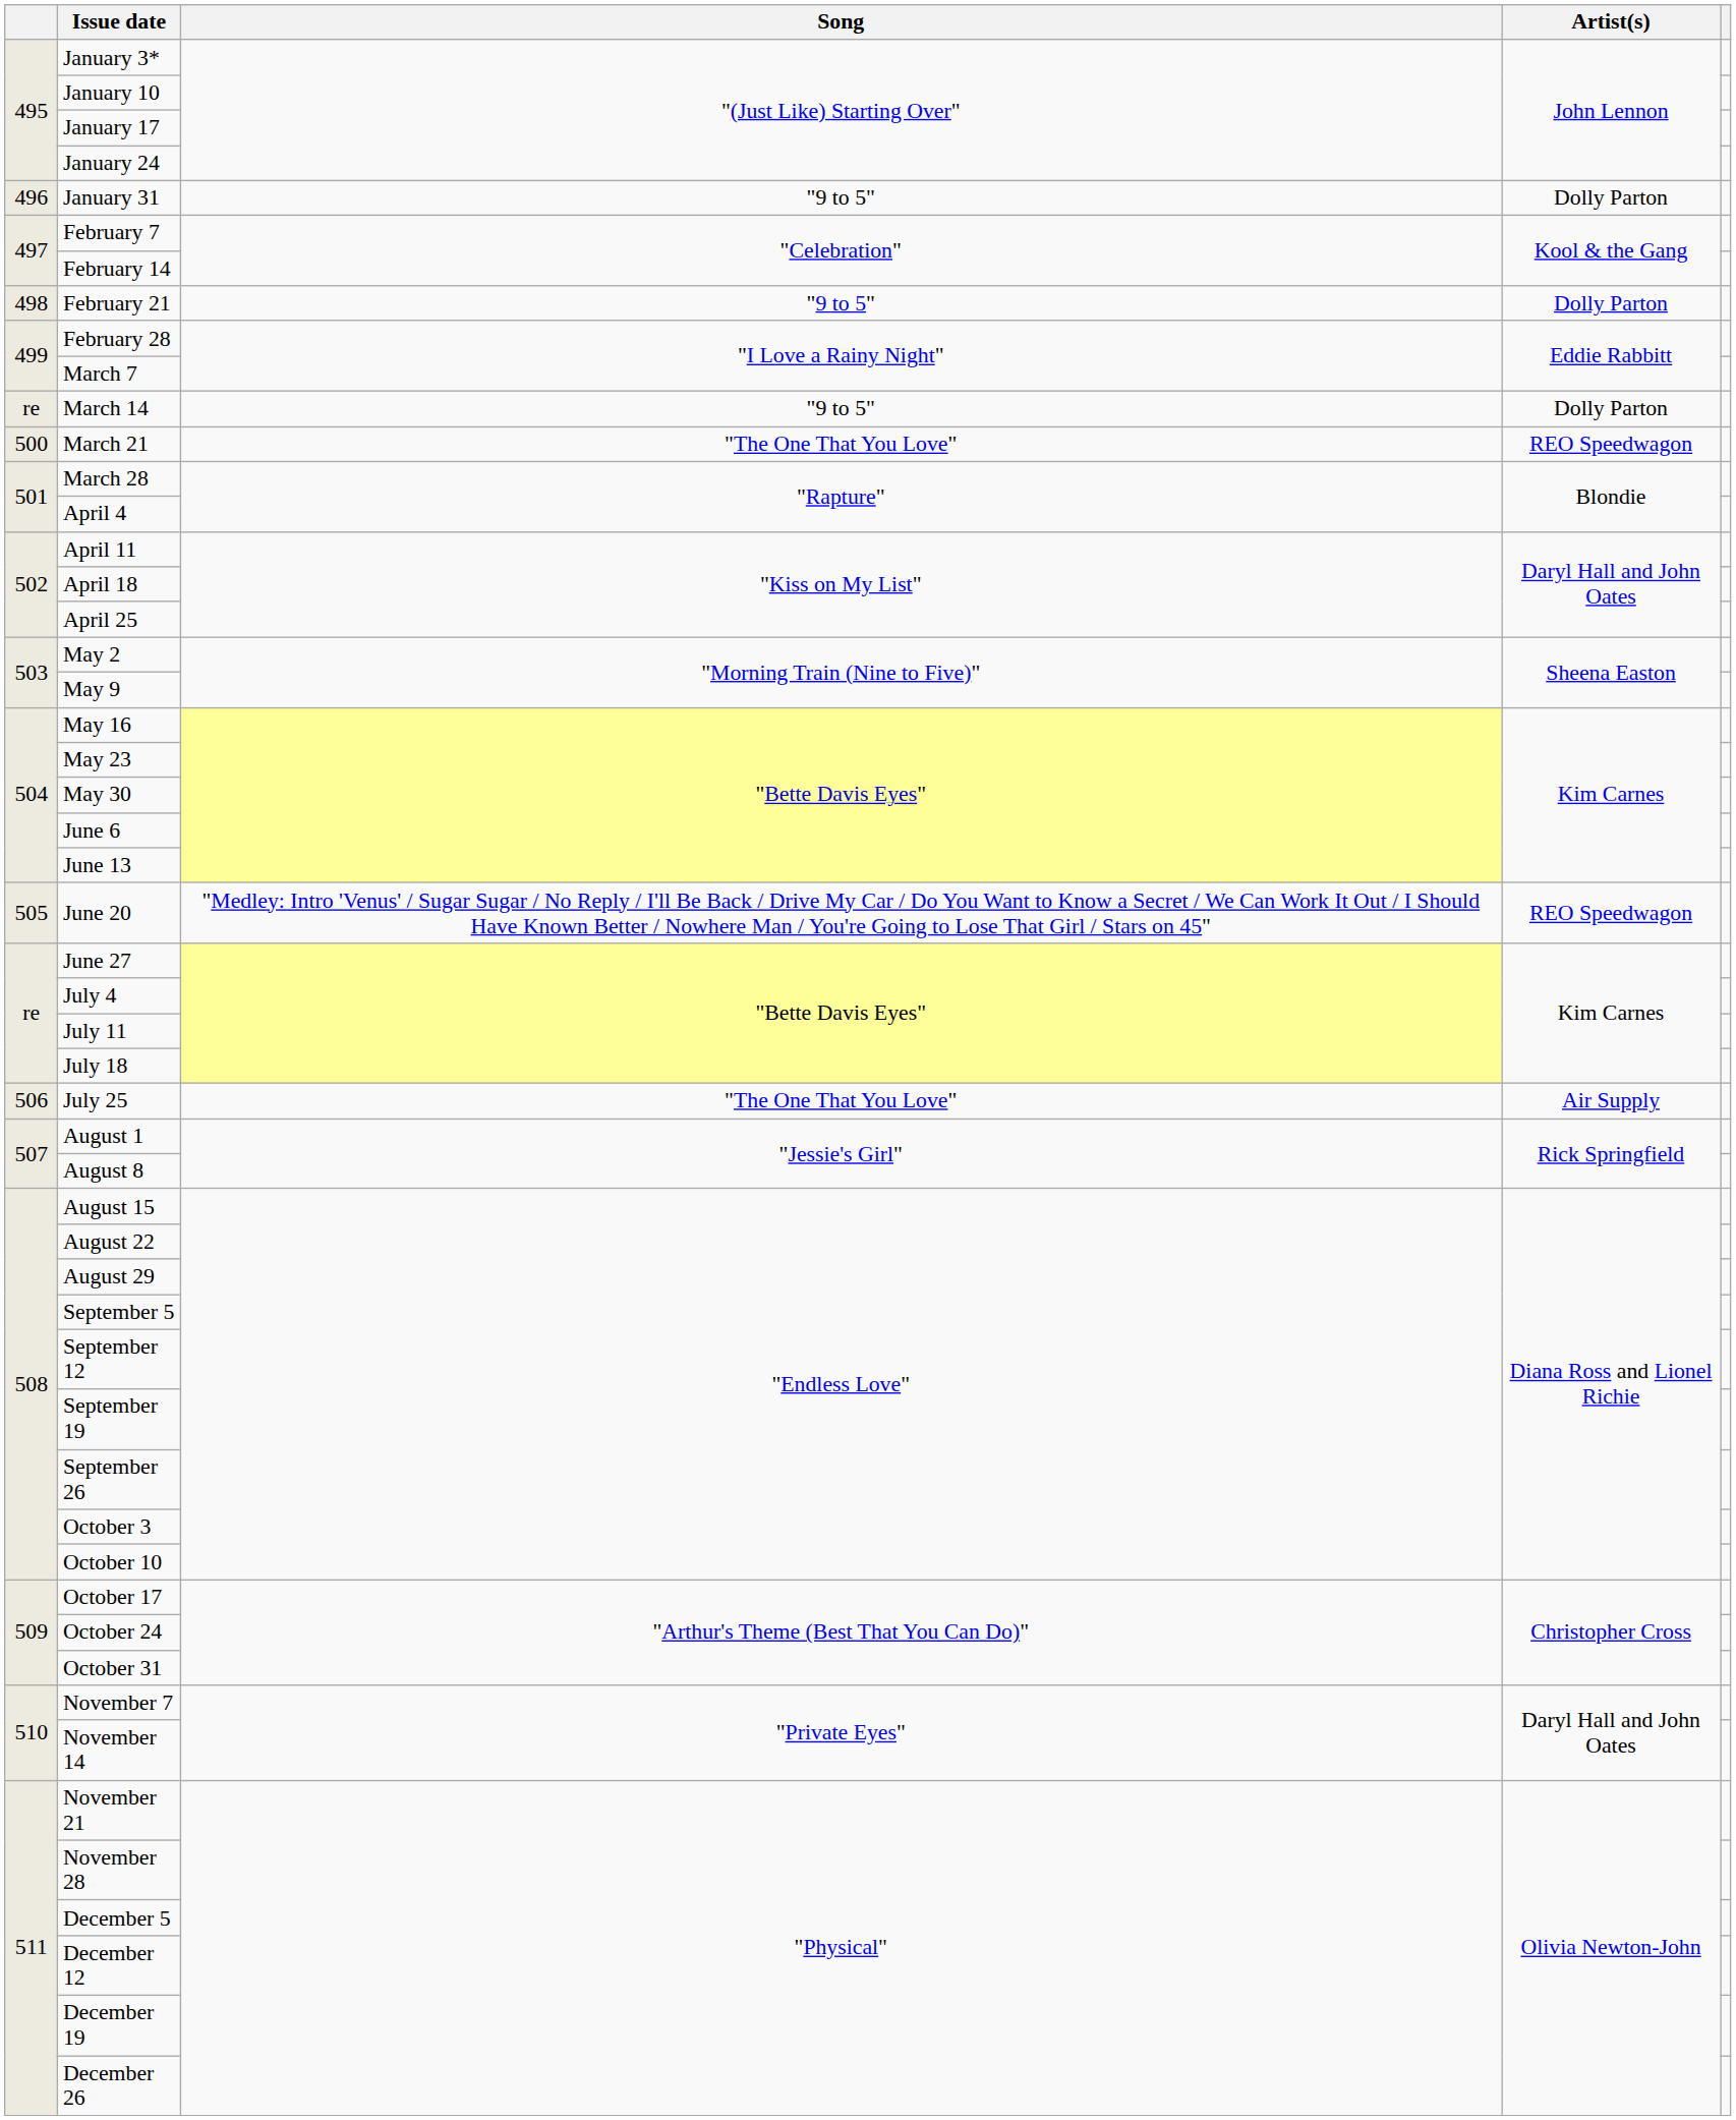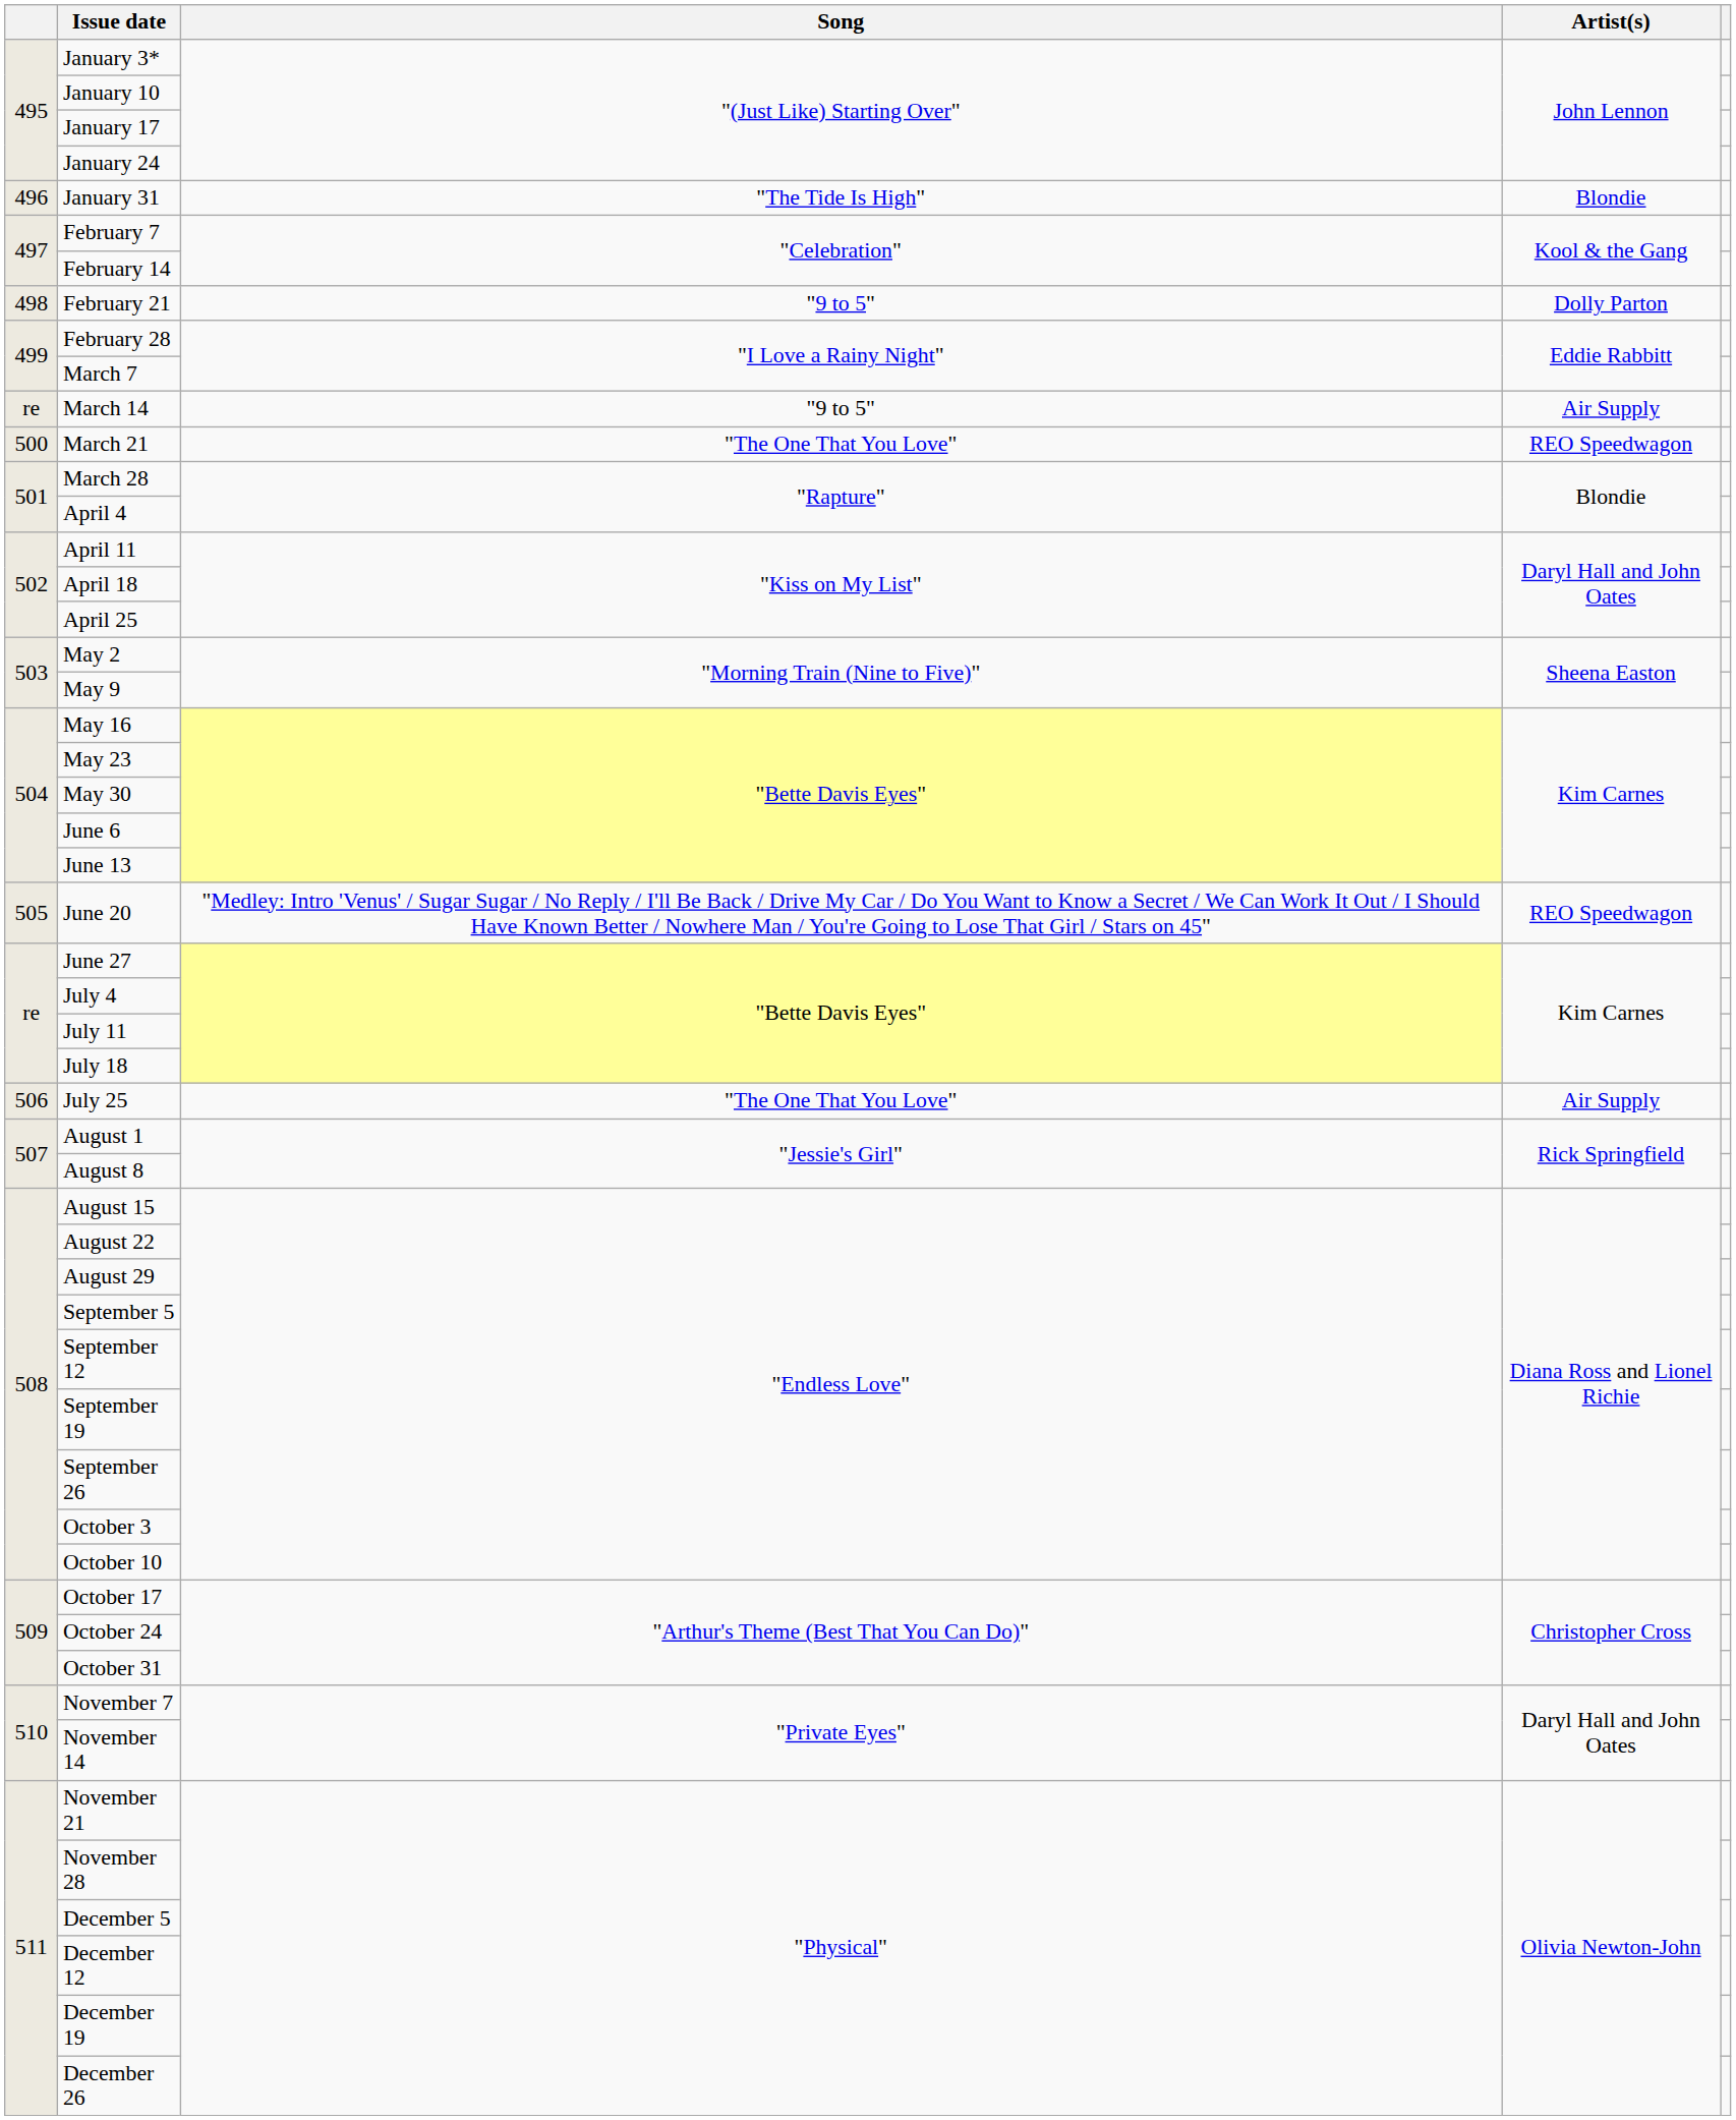January 31 | Song: "9 to 5" -> "The Tide Is High"
January 31 | Artist(s): Dolly Parton -> Blondie
March 14 | Artist(s): Dolly Parton -> Air Supply
